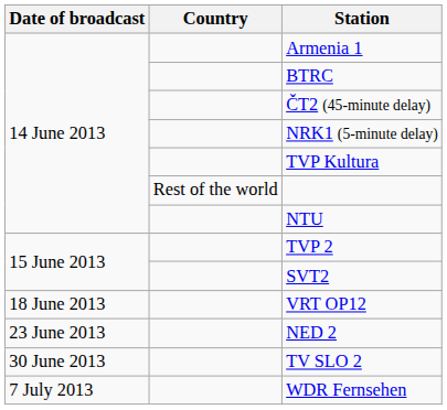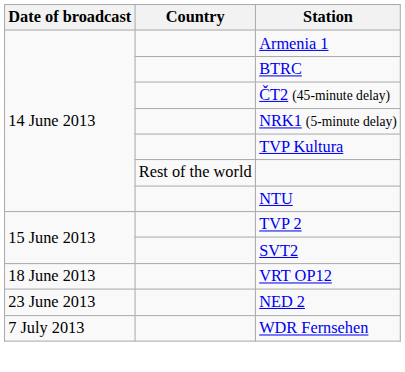- row: 30 June 2013 | TV SLO 2
